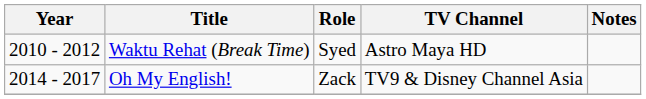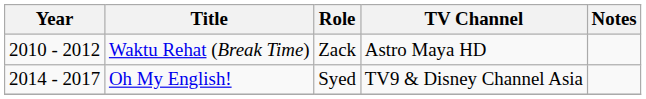Waktu Rehat (Break Time) | Role: Syed -> Zack
Oh My English! | Role: Zack -> Syed
